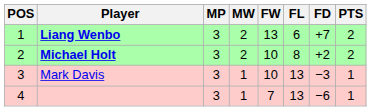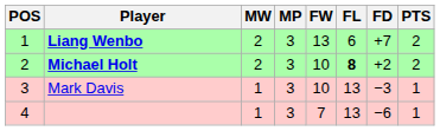columns swapped: MP <-> MW
Michael Holt | FL: normal -> bold
